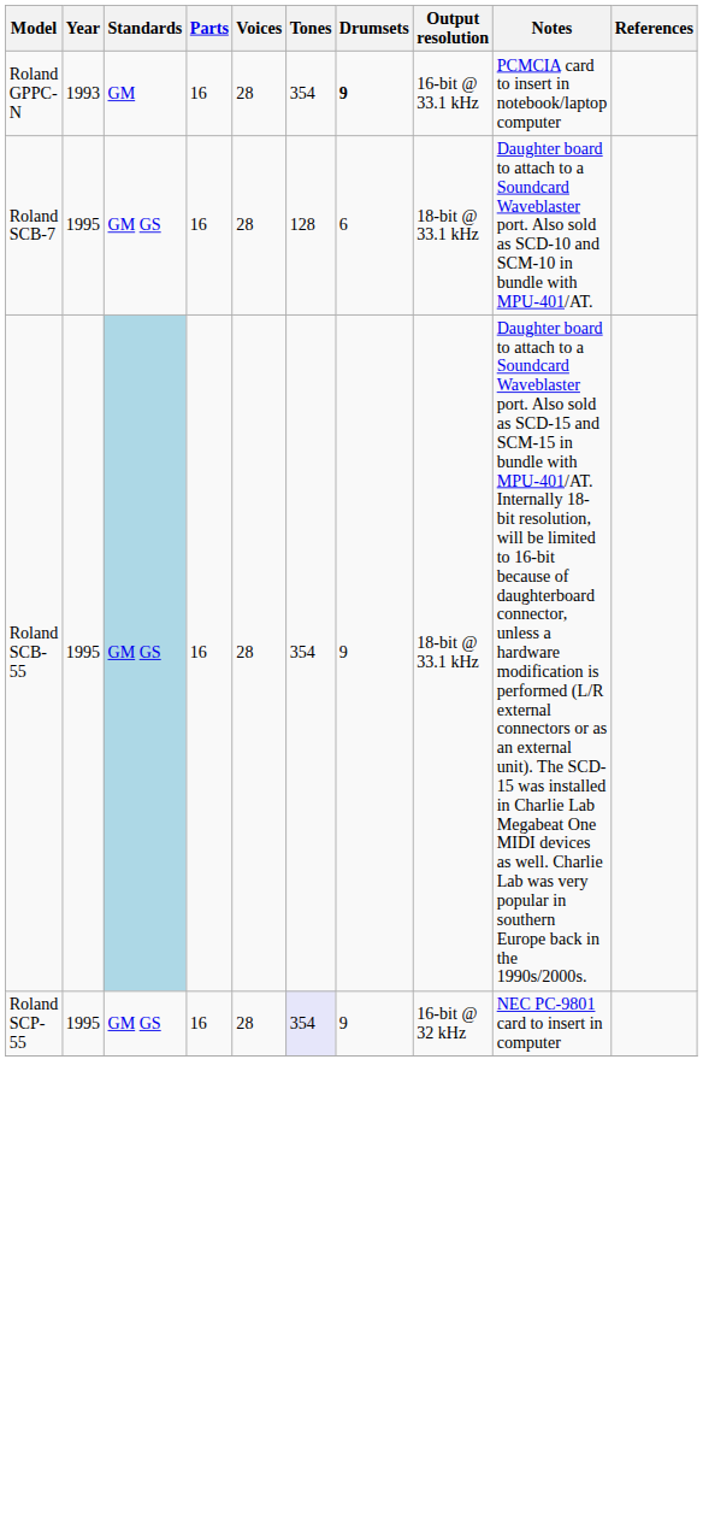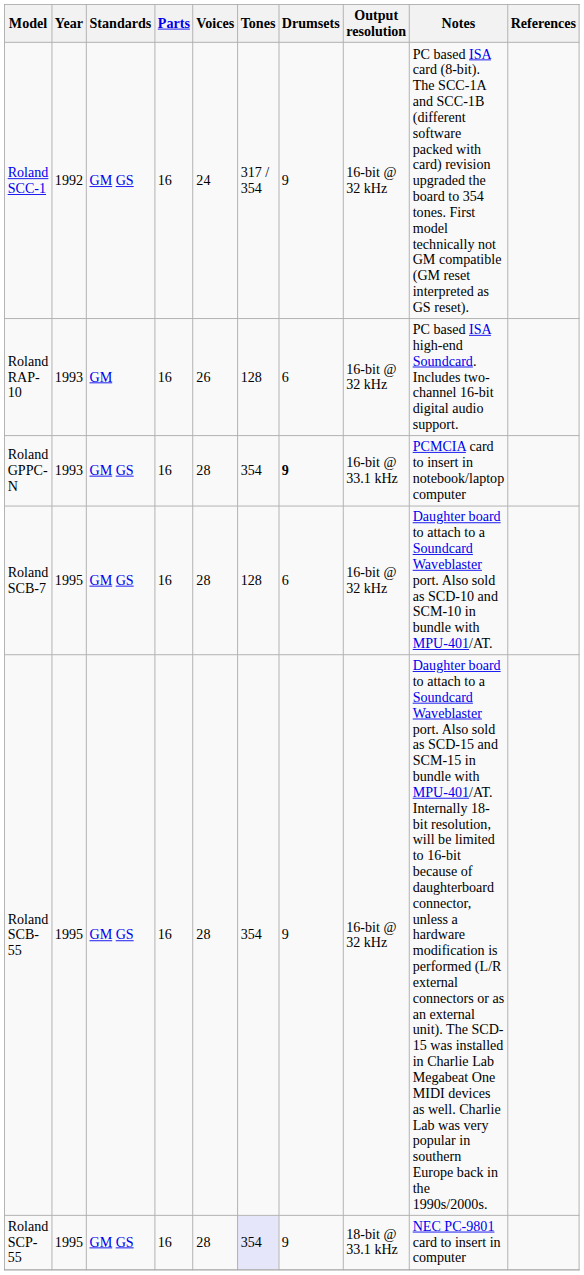+ row: Roland SCC-1 | 1992 | GM GS | 16 | 24 | 317 / 354 | 9 | 16-bit @ 32 kHz | PC based ISA card (8-bit). The SCC-1A and SCC-1B (different software packed with card) revision upgraded the board to 354 tones. First model technically not GM compatible (GM reset interpreted as GS reset).
+ row: Roland RAP-10 | 1993 | GM | 16 | 26 | 128 | 6 | 16-bit @ 32 kHz | PC based ISA high-end Soundcard. Includes two-channel 16-bit digital audio support.
Roland GPPC-N | Standards: GM -> GM GS
Roland SCB-7 | Output resolution: 18-bit @ 33.1 kHz -> 16-bit @ 32 kHz
Roland SCB-55 | Standards: lightblue background -> no background
Roland SCB-55 | Output resolution: 18-bit @ 33.1 kHz -> 16-bit @ 32 kHz
Roland SCP-55 | Output resolution: 16-bit @ 32 kHz -> 18-bit @ 33.1 kHz
